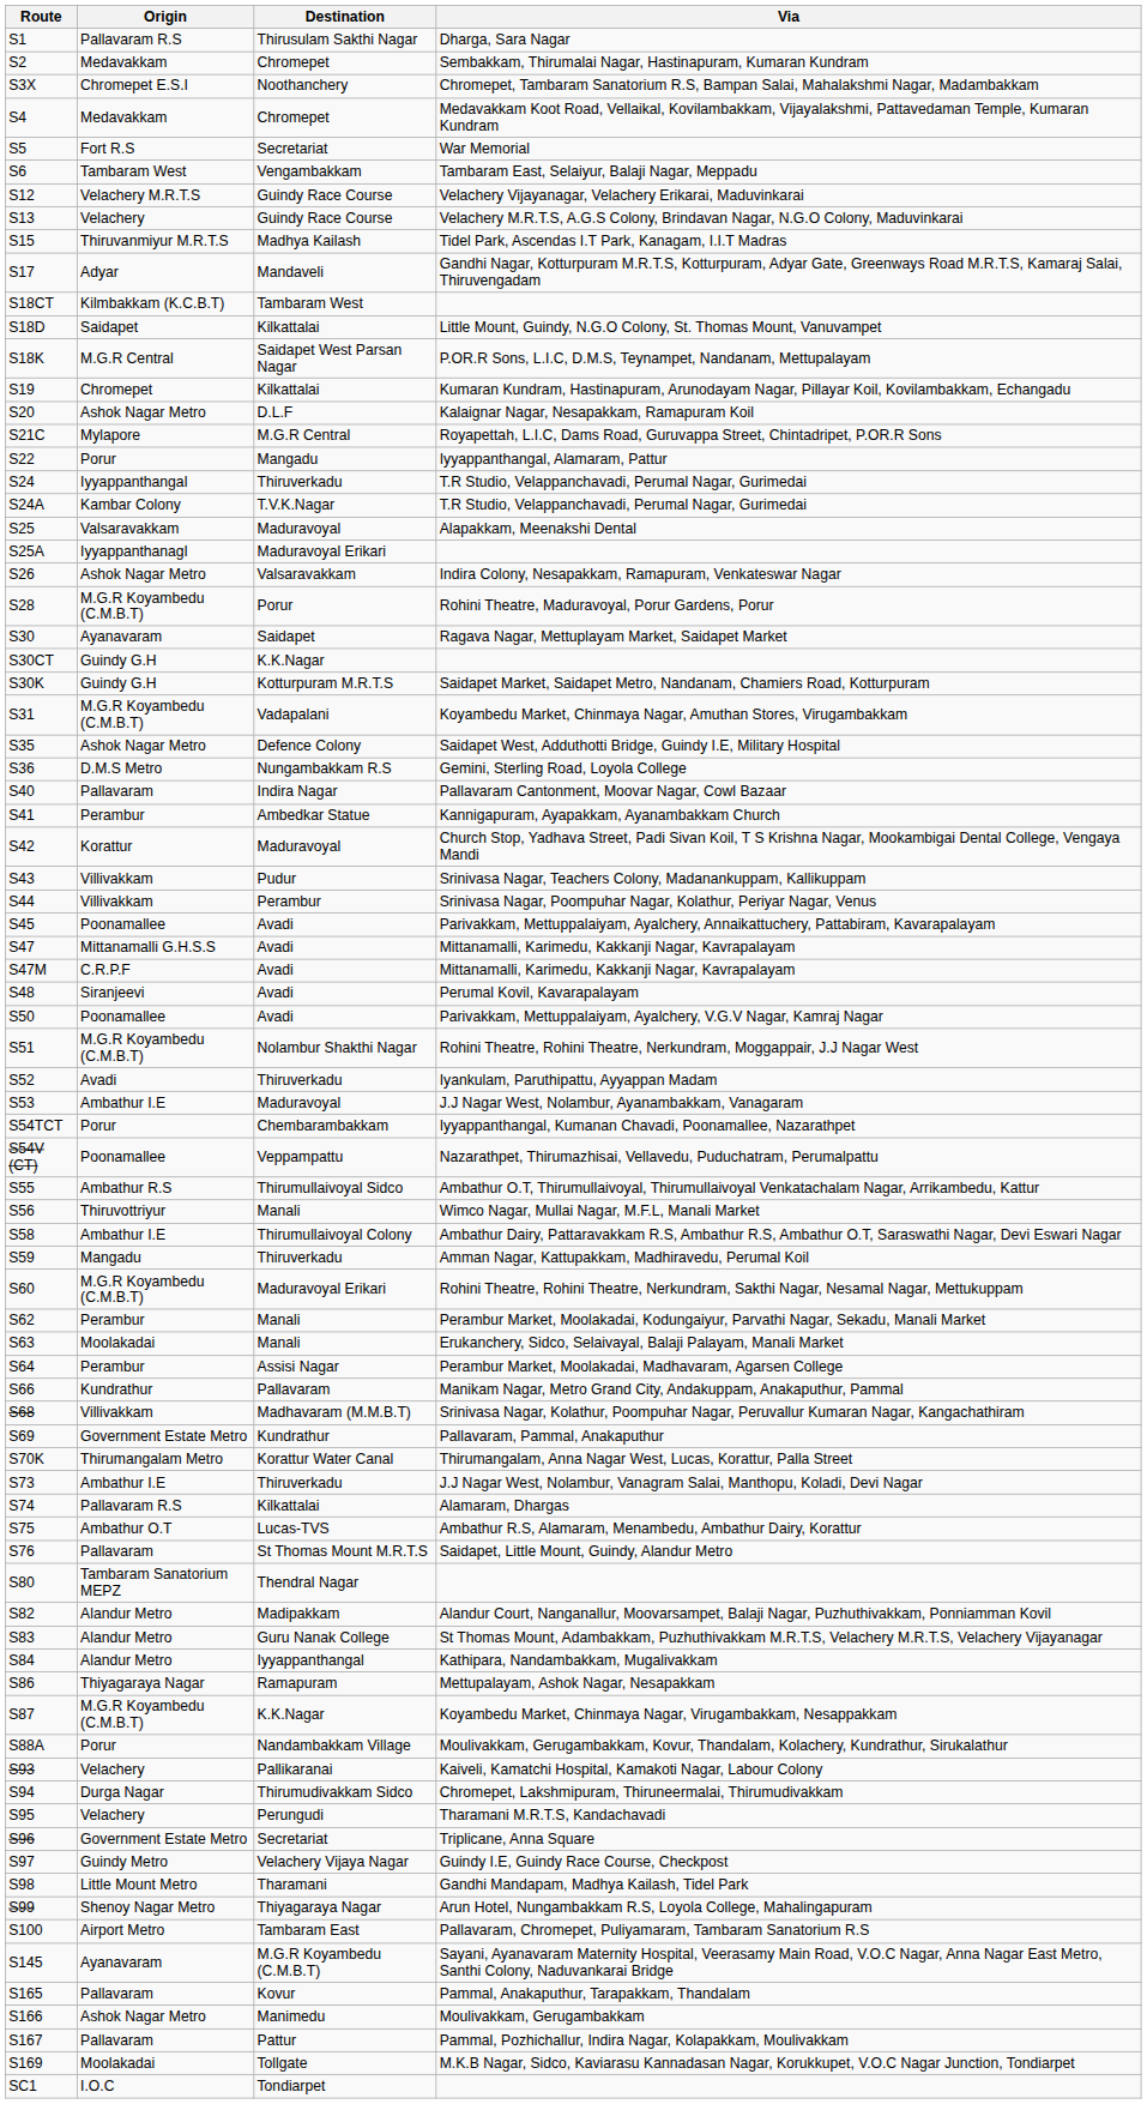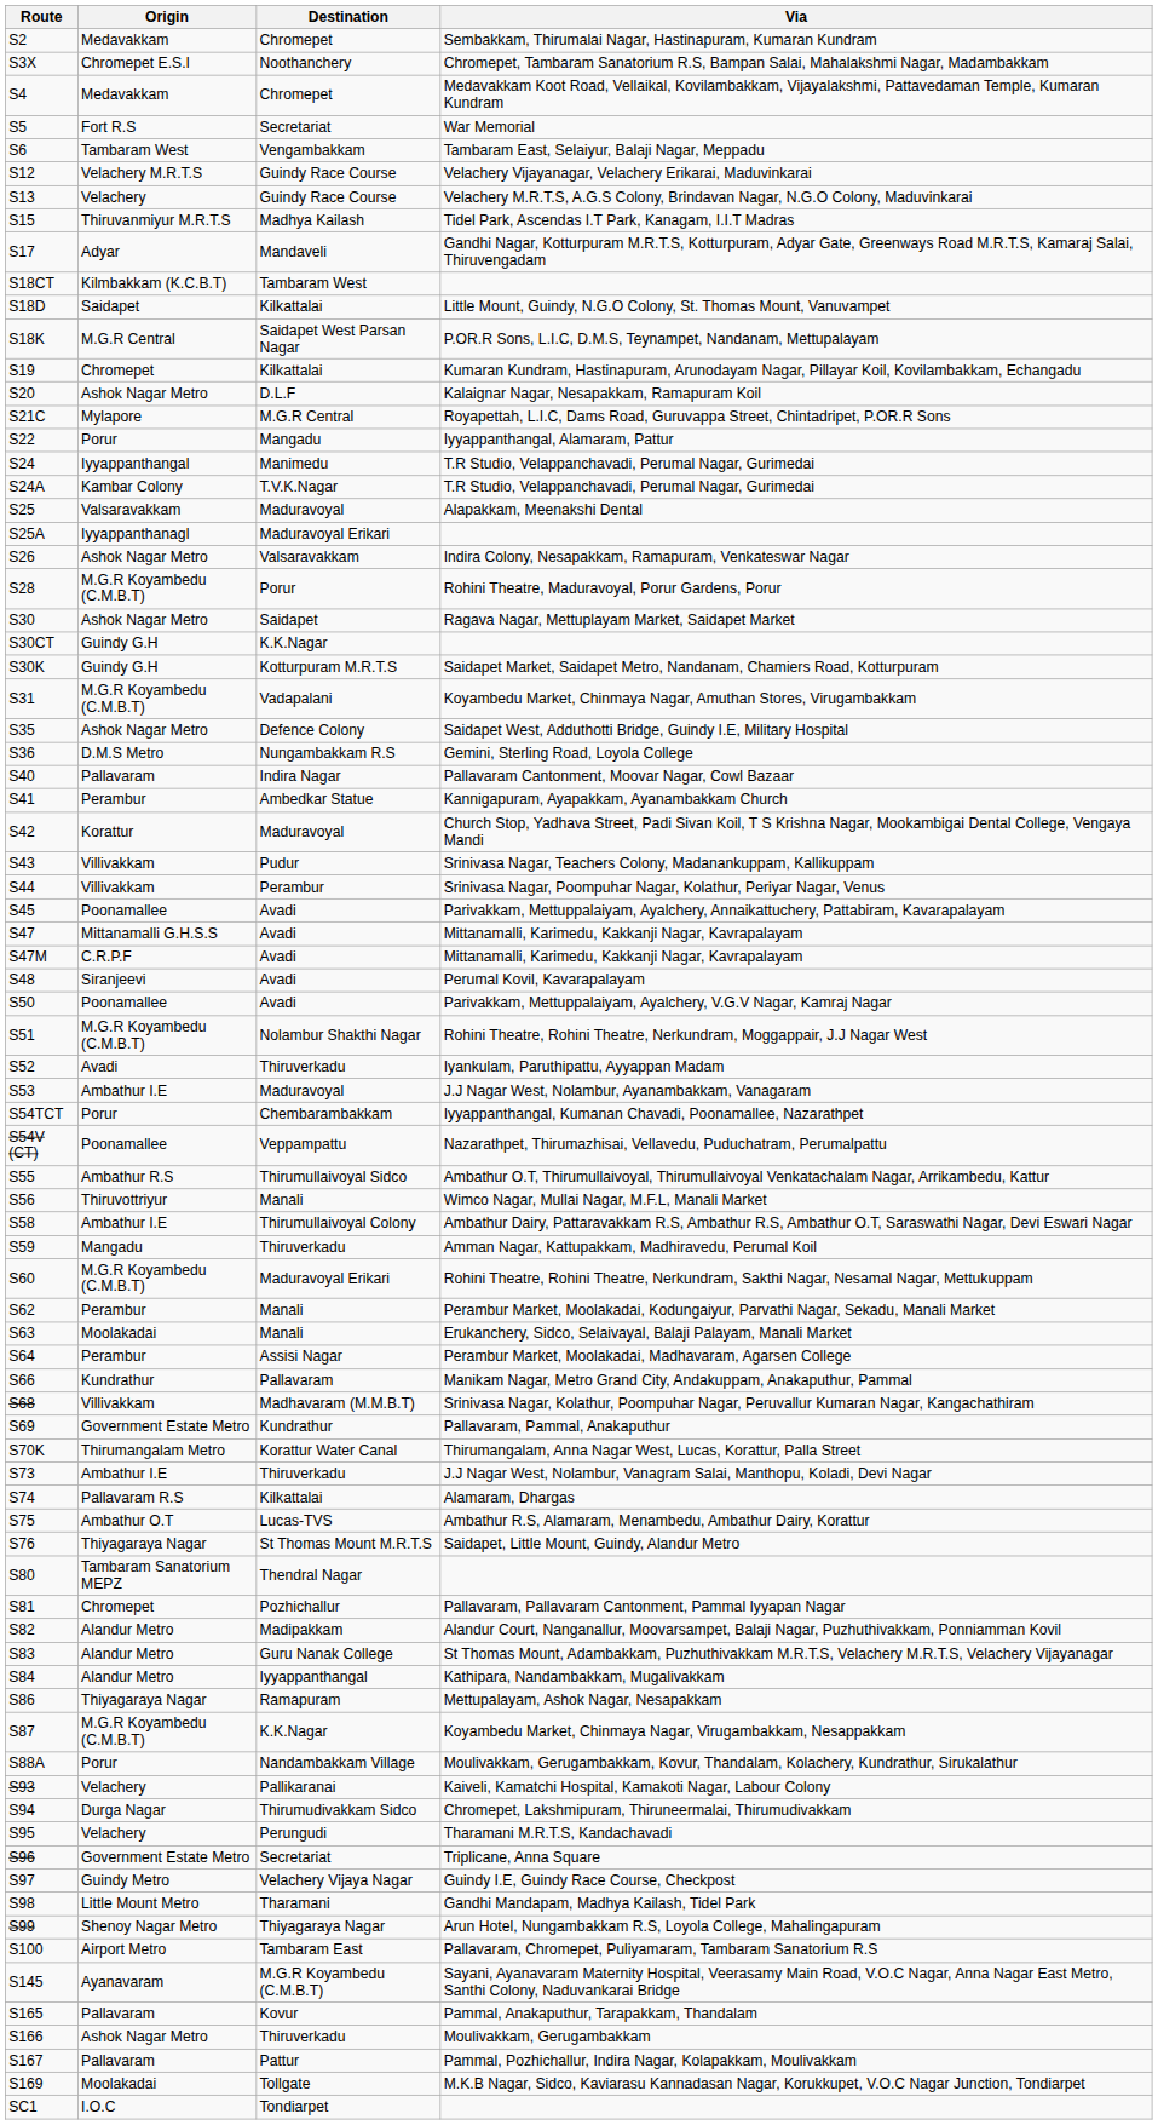- row: S1 | Pallavaram R.S | Thirusulam Sakthi Nagar | Dharga, Sara Nagar
S24 / T.R Studio, Velappanchavadi, Perumal Nagar, Gurimedai | Destination: Thiruverkadu -> Manimedu
Ragava Nagar, Mettuplayam Market, Saidapet Market | Origin: Ayanavaram -> Ashok Nagar Metro
Saidapet, Little Mount, Guindy, Alandur Metro | Origin: Pallavaram -> Thiyagaraya Nagar
+ row: S81 | Chromepet | Pozhichallur | Pallavaram, Pallavaram Cantonment, Pammal Iyyapan Nagar
Moulivakkam, Gerugambakkam | Destination: Manimedu -> Thiruverkadu
